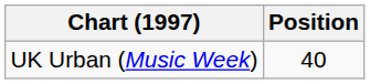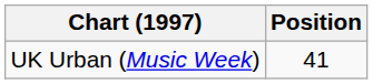UK Urban (Music Week) | Position: 40 -> 41
